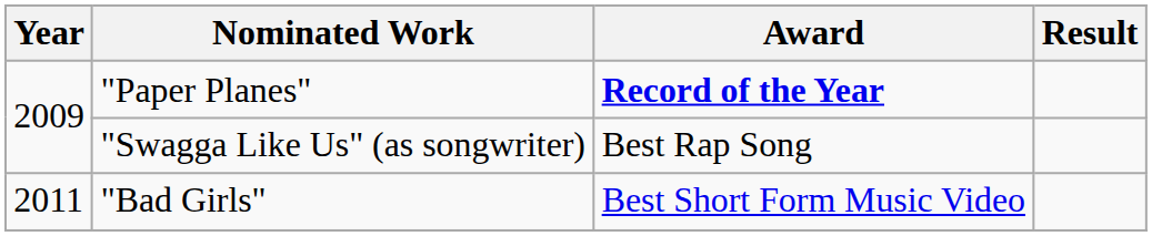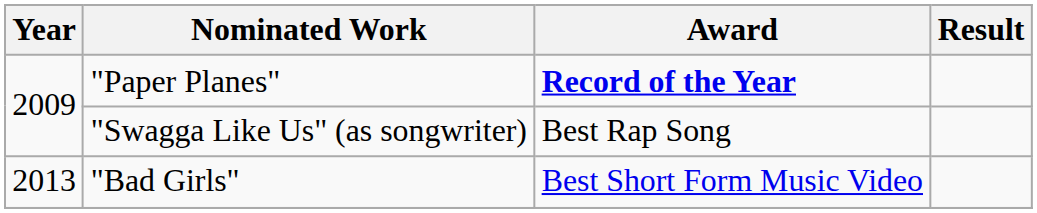"Bad Girls" | Year: 2011 -> 2013
